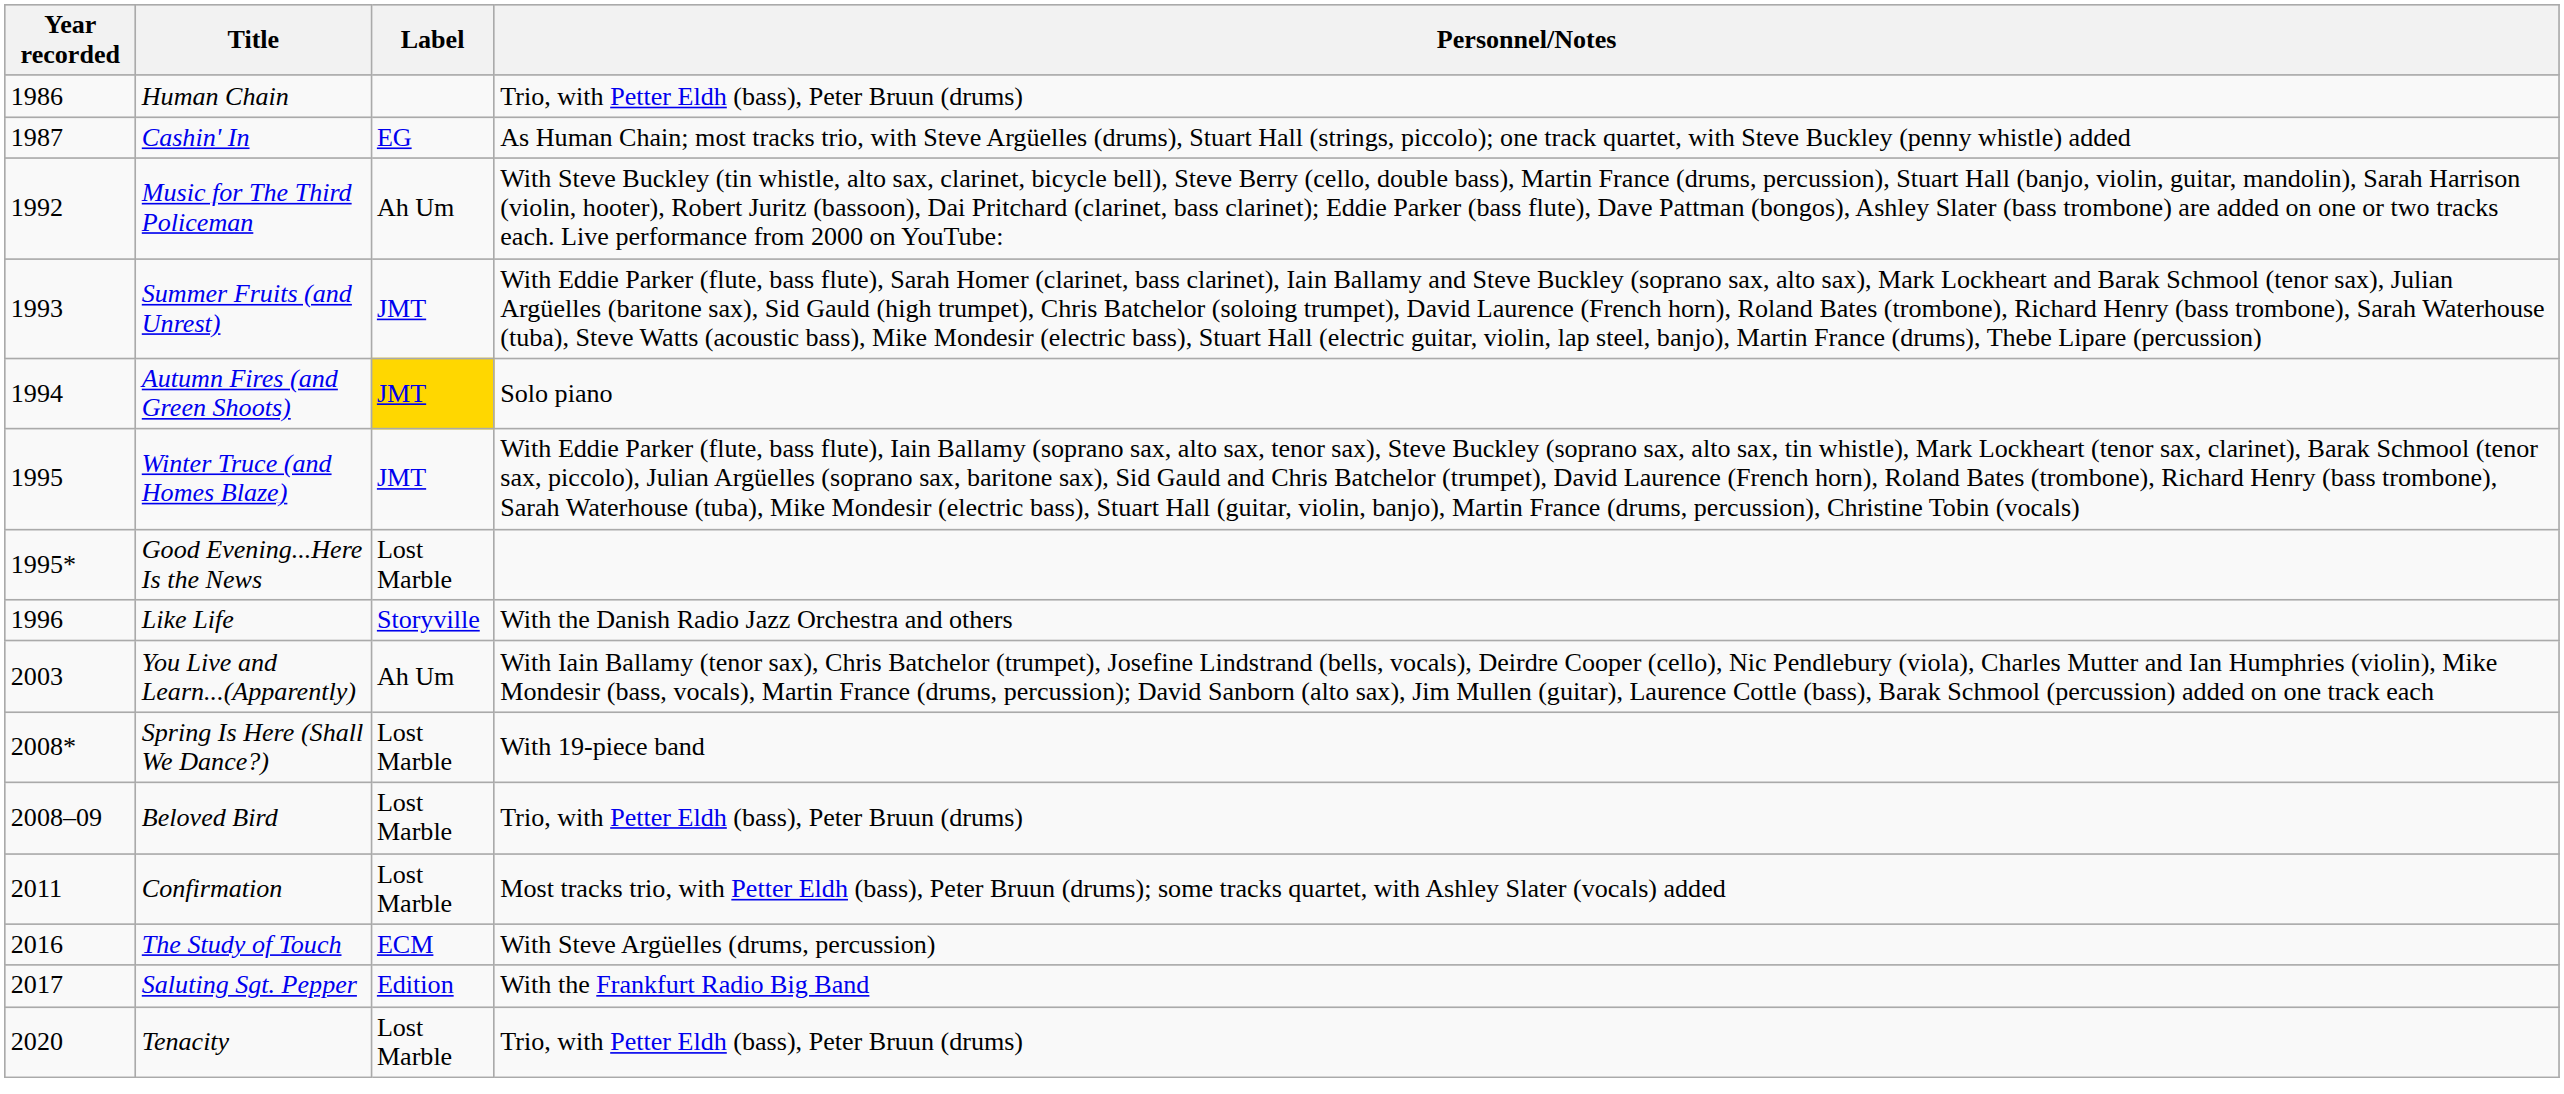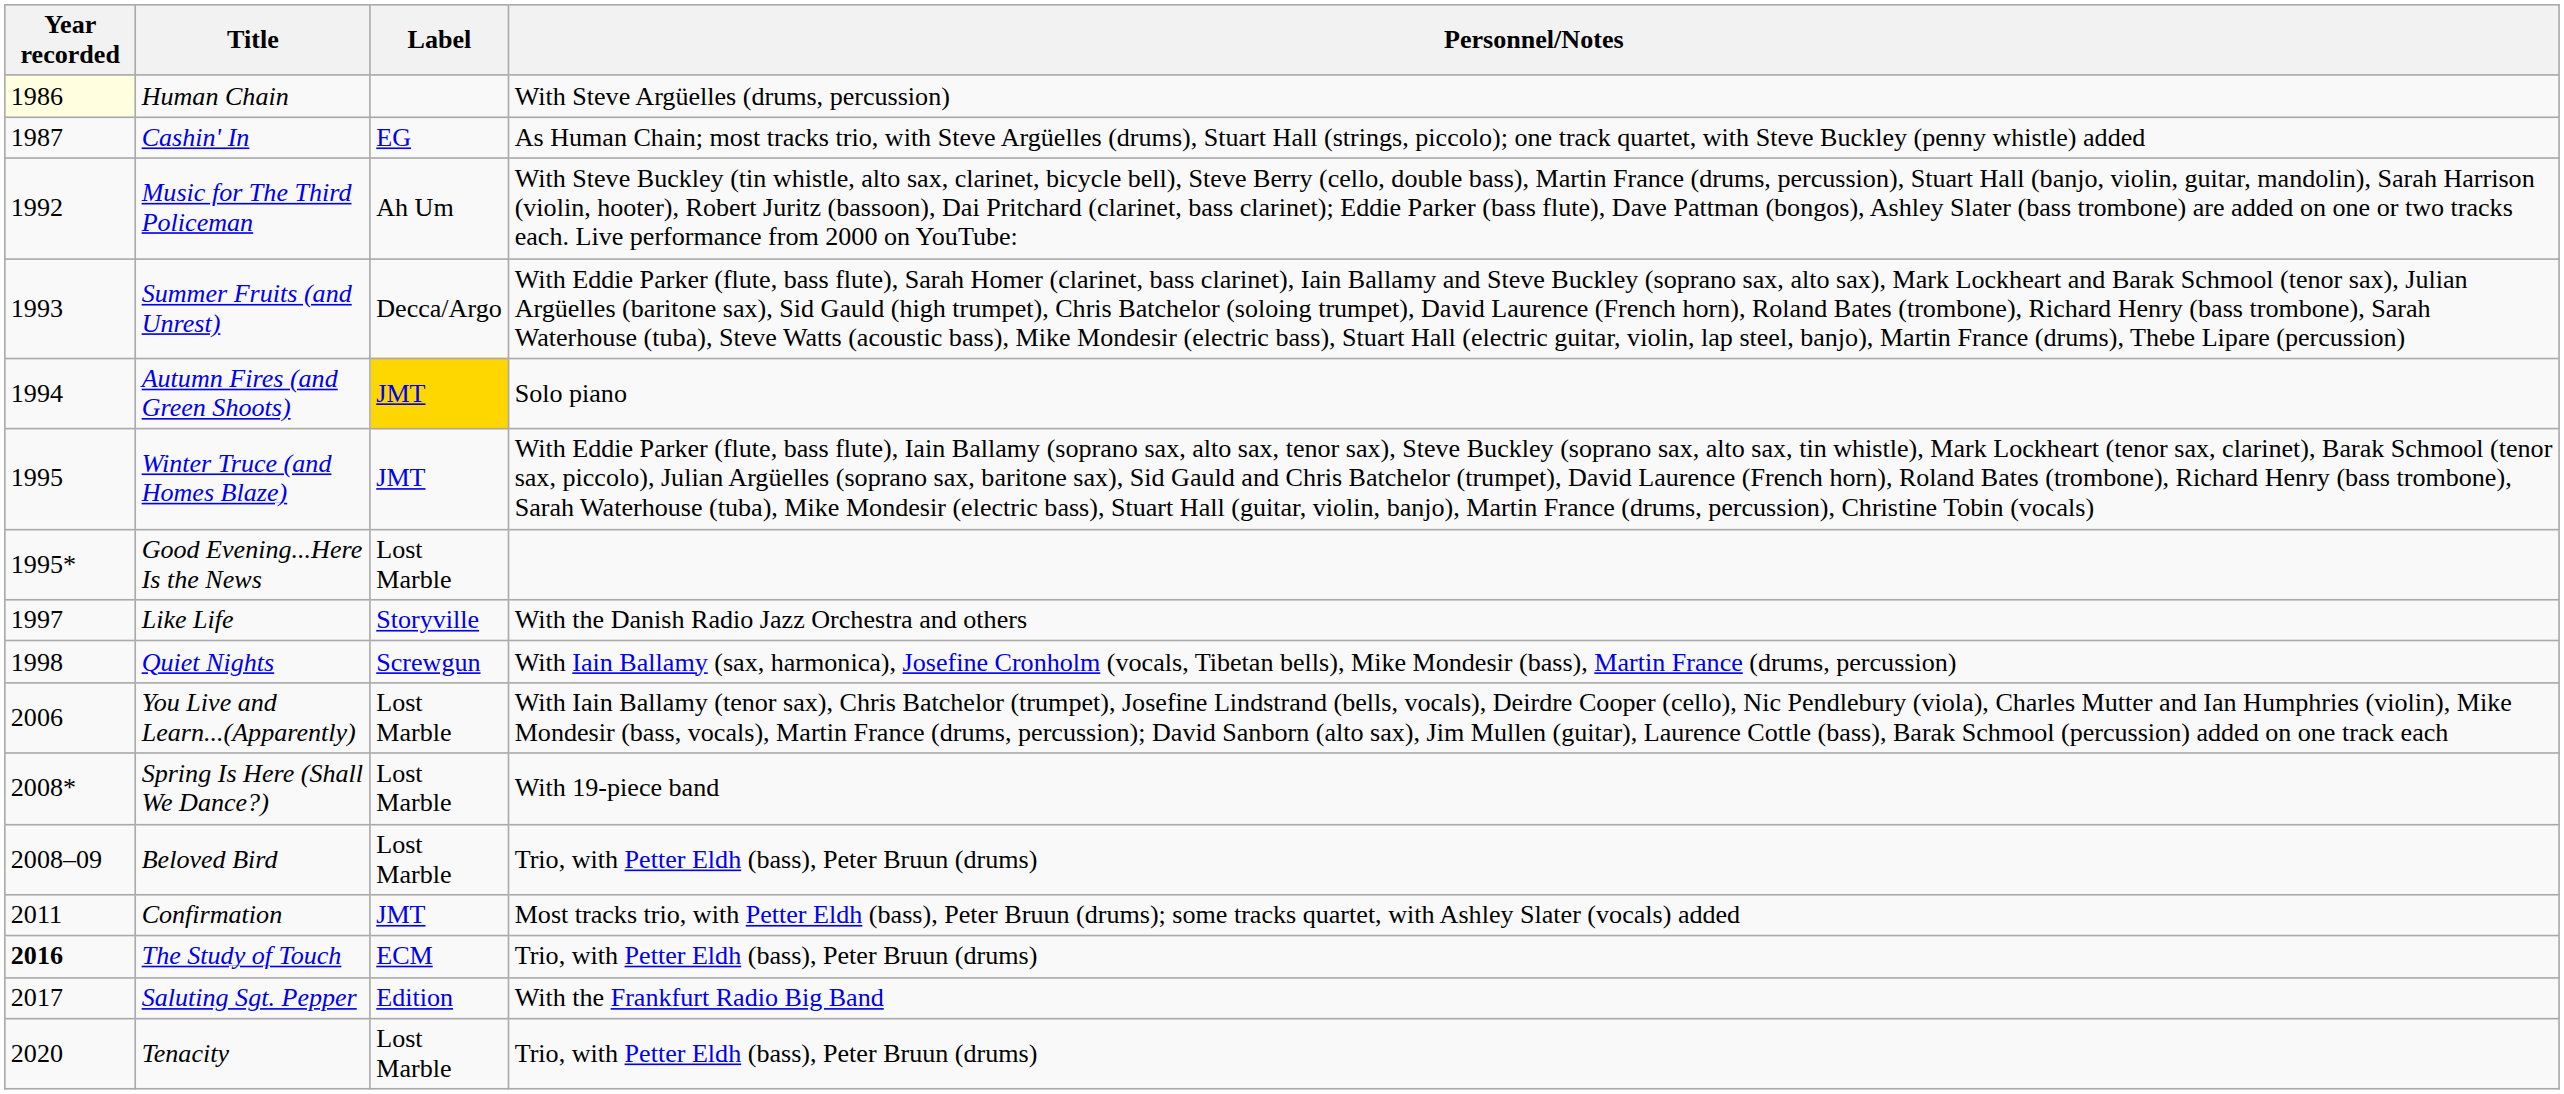Human Chain | Year recorded: no background -> lightyellow background
Human Chain | Personnel/Notes: Trio, with Petter Eldh (bass), Peter Bruun (drums) -> With Steve Argüelles (drums, percussion)
Summer Fruits (and Unrest) | Label: JMT -> Decca/Argo
Like Life | Year recorded: 1996 -> 1997
+ row: 1998 | Quiet Nights | Screwgun | With Iain Ballamy (sax, harmonica), Josefine Cronholm (vocals, Tibetan bells), Mike Mondesir (bass), Martin France (drums, percussion)
You Live and Learn...(Apparently) | Year recorded: 2003 -> 2006
You Live and Learn...(Apparently) | Label: Ah Um -> Lost Marble
Confirmation | Label: Lost Marble -> JMT
The Study of Touch | Year recorded: normal -> bold
The Study of Touch | Personnel/Notes: With Steve Argüelles (drums, percussion) -> Trio, with Petter Eldh (bass), Peter Bruun (drums)
